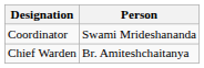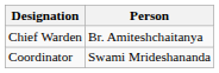rows swapped: Chief Warden <-> Coordinator
